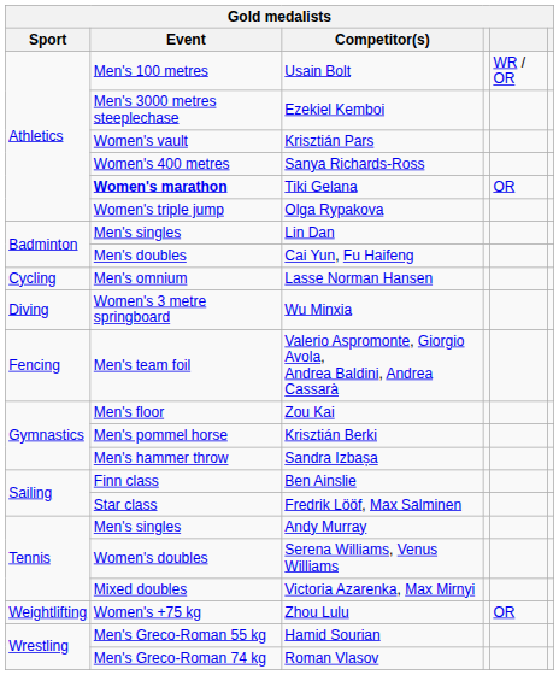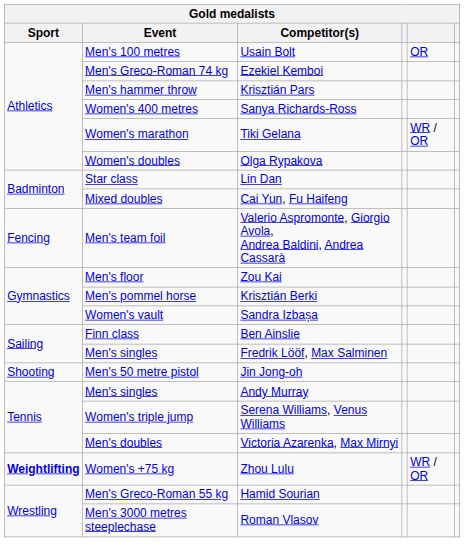Usain Bolt | column 5: WR / OR -> OR
Ezekiel Kemboi | Event: Men's 3000 metres steeplechase -> Men's Greco-Roman 74 kg
Krisztián Pars | Event: Women's vault -> Men's hammer throw
Tiki Gelana | Event: bold -> normal
Tiki Gelana | column 5: OR -> WR / OR
Olga Rypakova | Event: Women's triple jump -> Women's doubles
Lin Dan | Event: Men's singles -> Star class
Cai Yun, Fu Haifeng | Event: Men's doubles -> Mixed doubles
- row: Cycling | Men's omnium | Lasse Norman Hansen
- row: Diving | Women's 3 metre springboard | Wu Minxia
Sandra Izbașa | Event: Men's hammer throw -> Women's vault
Fredrik Lööf, Max Salminen | Event: Star class -> Men's singles
+ row: Shooting | Men's 50 metre pistol | Jin Jong-oh
Serena Williams, Venus Williams | Event: Women's doubles -> Women's triple jump
Victoria Azarenka, Max Mirnyi | Event: Mixed doubles -> Men's doubles
Zhou Lulu | Sport: normal -> bold
Zhou Lulu | column 5: OR -> WR / OR
Roman Vlasov | Event: Men's Greco-Roman 74 kg -> Men's 3000 metres steeplechase
